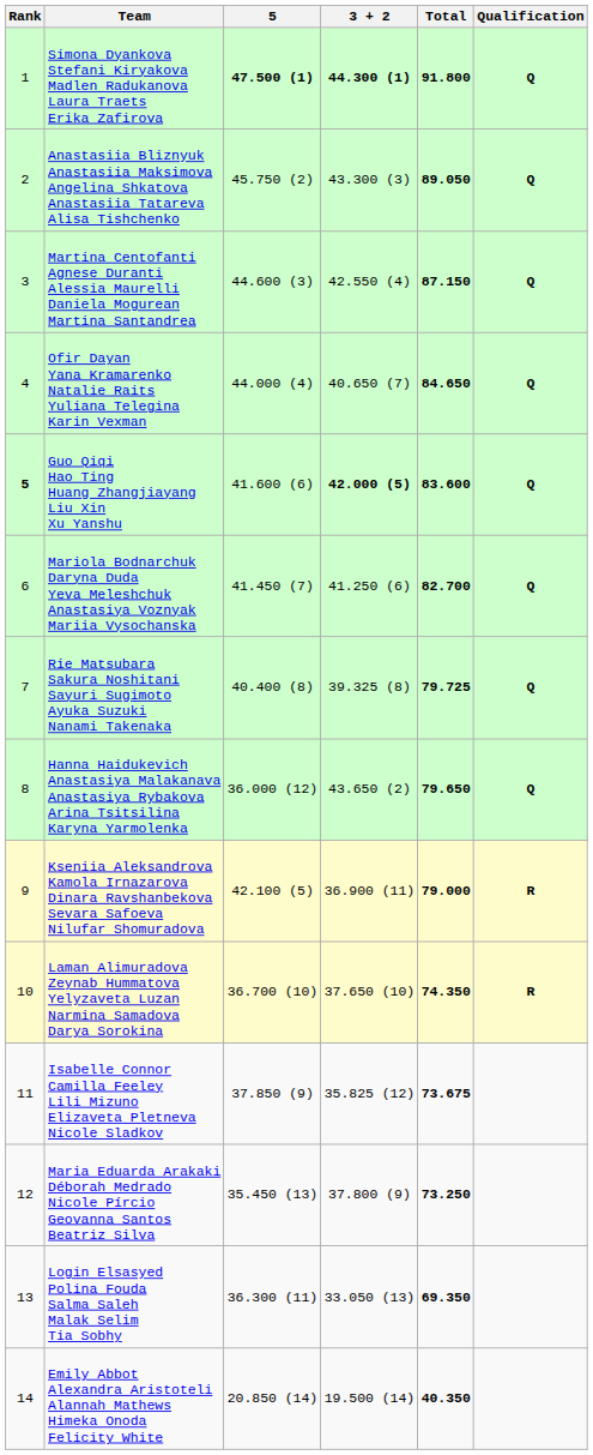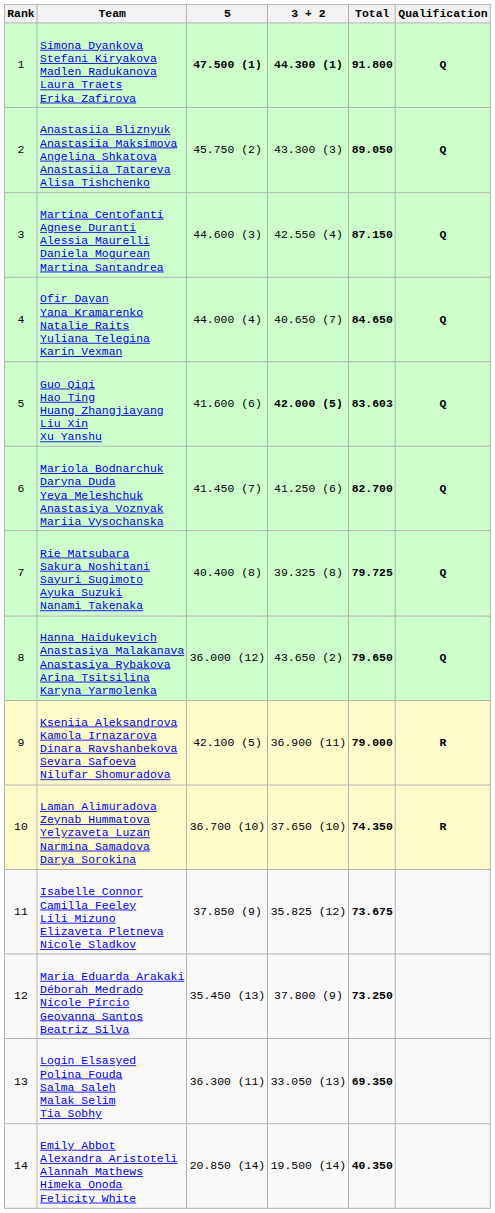Guo Qiqi Hao Ting Huang Zhangjiayang Liu Xin Xu Yanshu | Rank: bold -> normal
Guo Qiqi Hao Ting Huang Zhangjiayang Liu Xin Xu Yanshu | Total: 83.600 -> 83.603
